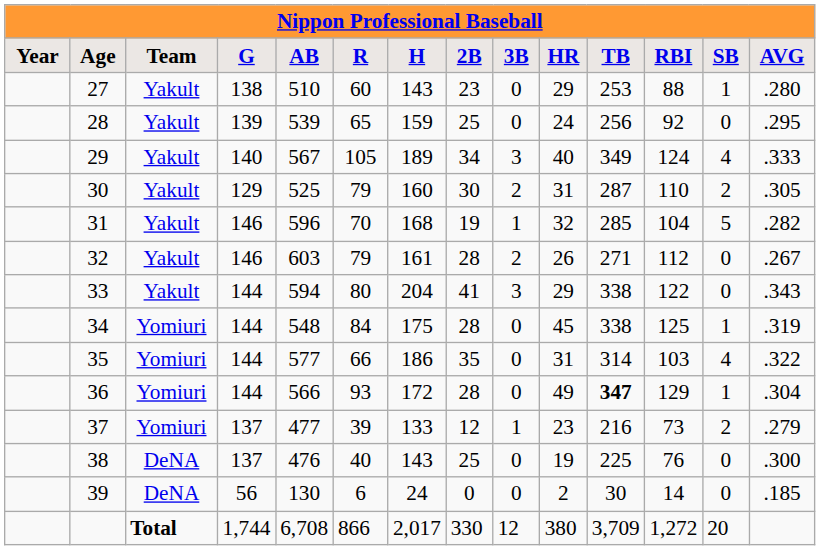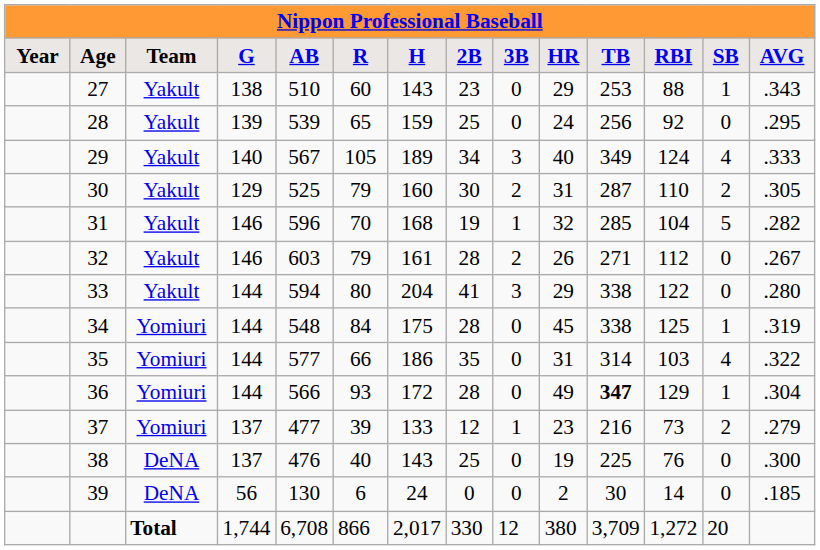27 | AVG: .280 -> .343
33 | AVG: .343 -> .280
